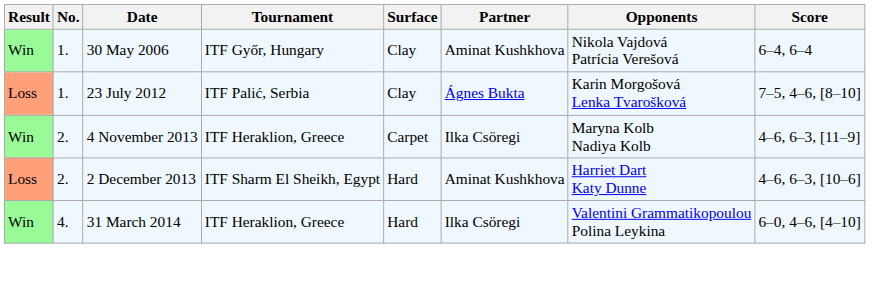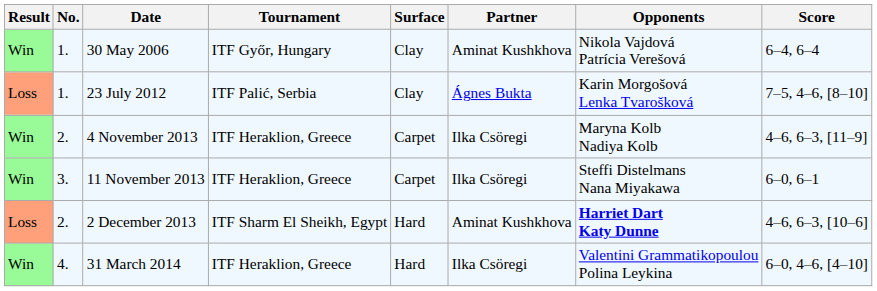+ row: Win | 3. | 11 November 2013 | ITF Heraklion, Greece | Carpet | Ilka Csöregi | Steffi Distelmans Nana Miyakawa | 6–0, 6–1
2 December 2013 | Opponents: normal -> bold
